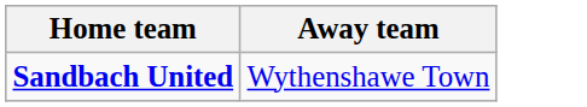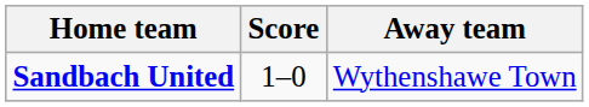+ column: Score | 1–0
